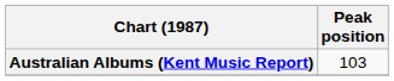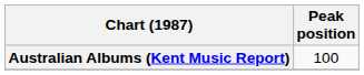Australian Albums (Kent Music Report) | Peak position: 103 -> 100
